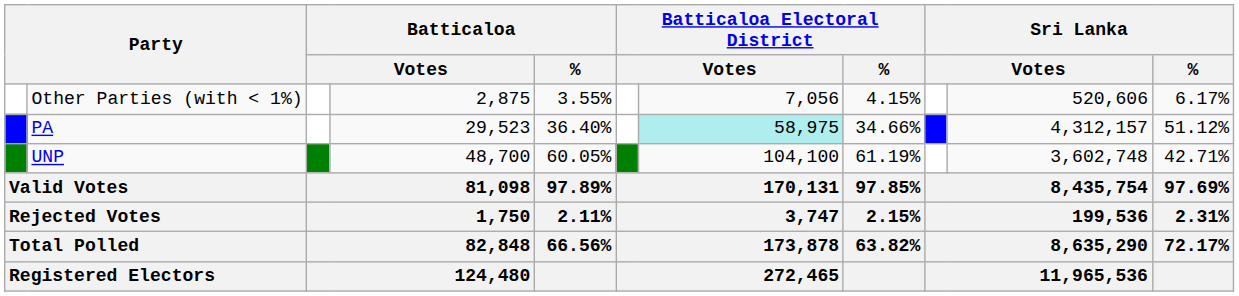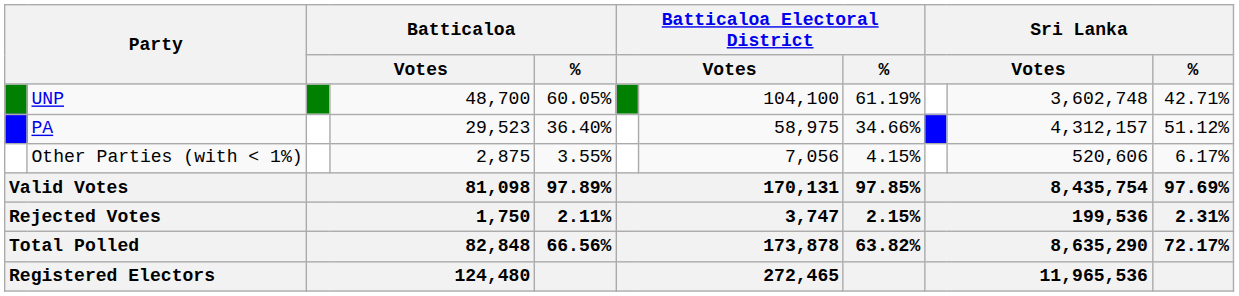rows swapped: UNP <-> Other Parties (with < 1%)
PA | column 7: paleturquoise background -> no background
